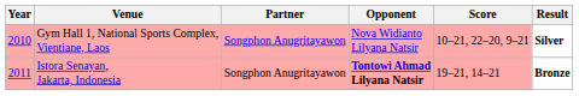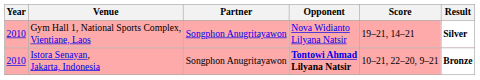Gym Hall 1, National Sports Complex, Vientiane, Laos | Score: 10–21, 22–20, 9–21 -> 19–21, 14–21
Istora Senayan, Jakarta, Indonesia | Year: 2011 -> 2010
Istora Senayan, Jakarta, Indonesia | Score: 19–21, 14–21 -> 10–21, 22–20, 9–21
